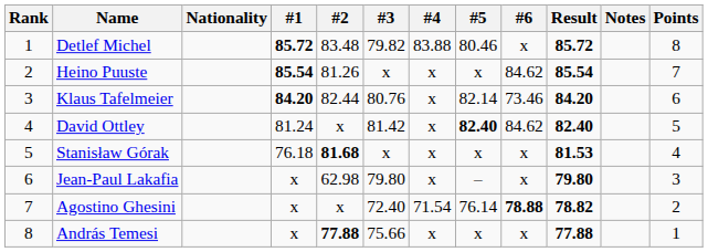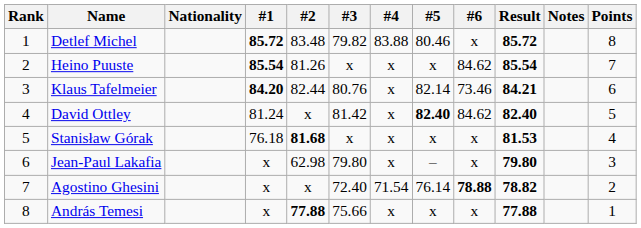Klaus Tafelmeier | Result: 84.20 -> 84.21
